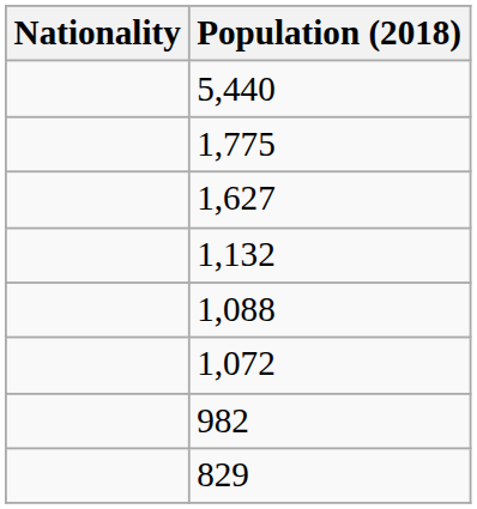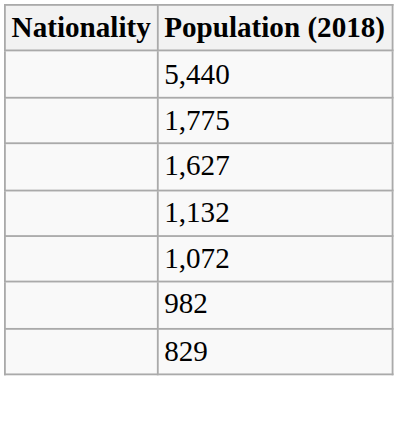- row: 1,088
